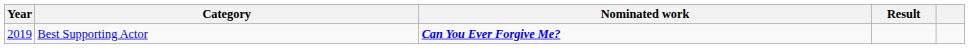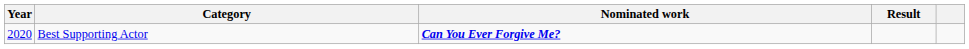Best Supporting Actor | Year: 2019 -> 2020
